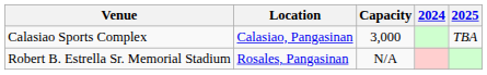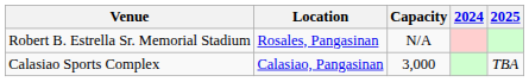rows swapped: Calasiao Sports Complex <-> Robert B. Estrella Sr. Memorial Stadium
